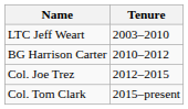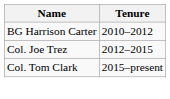- row: LTC Jeff Weart | 2003–2010
